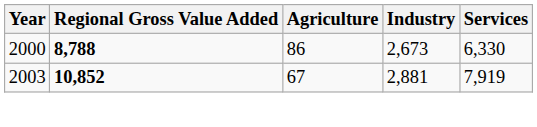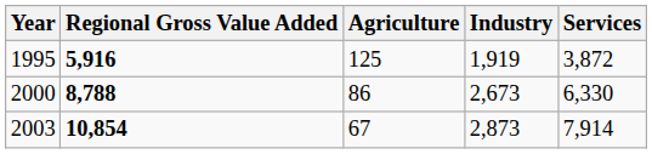+ row: 1995 | 5,916 | 125 | 1,919 | 3,872
2003 | Regional Gross Value Added: 10,852 -> 10,854
2003 | Industry: 2,881 -> 2,873
2003 | Services: 7,919 -> 7,914
